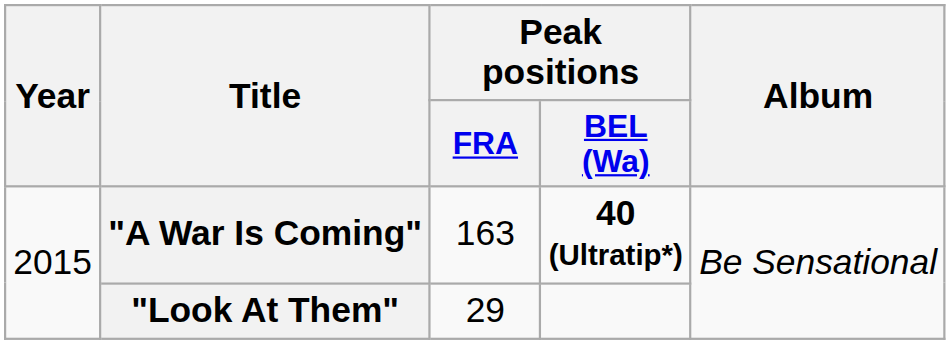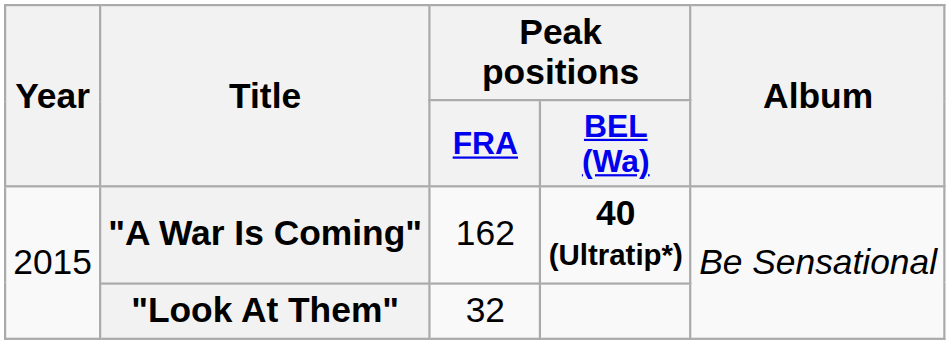"A War Is Coming" | Peak positions / FRA: 163 -> 162
"Look At Them" | Peak positions / FRA: 29 -> 32
